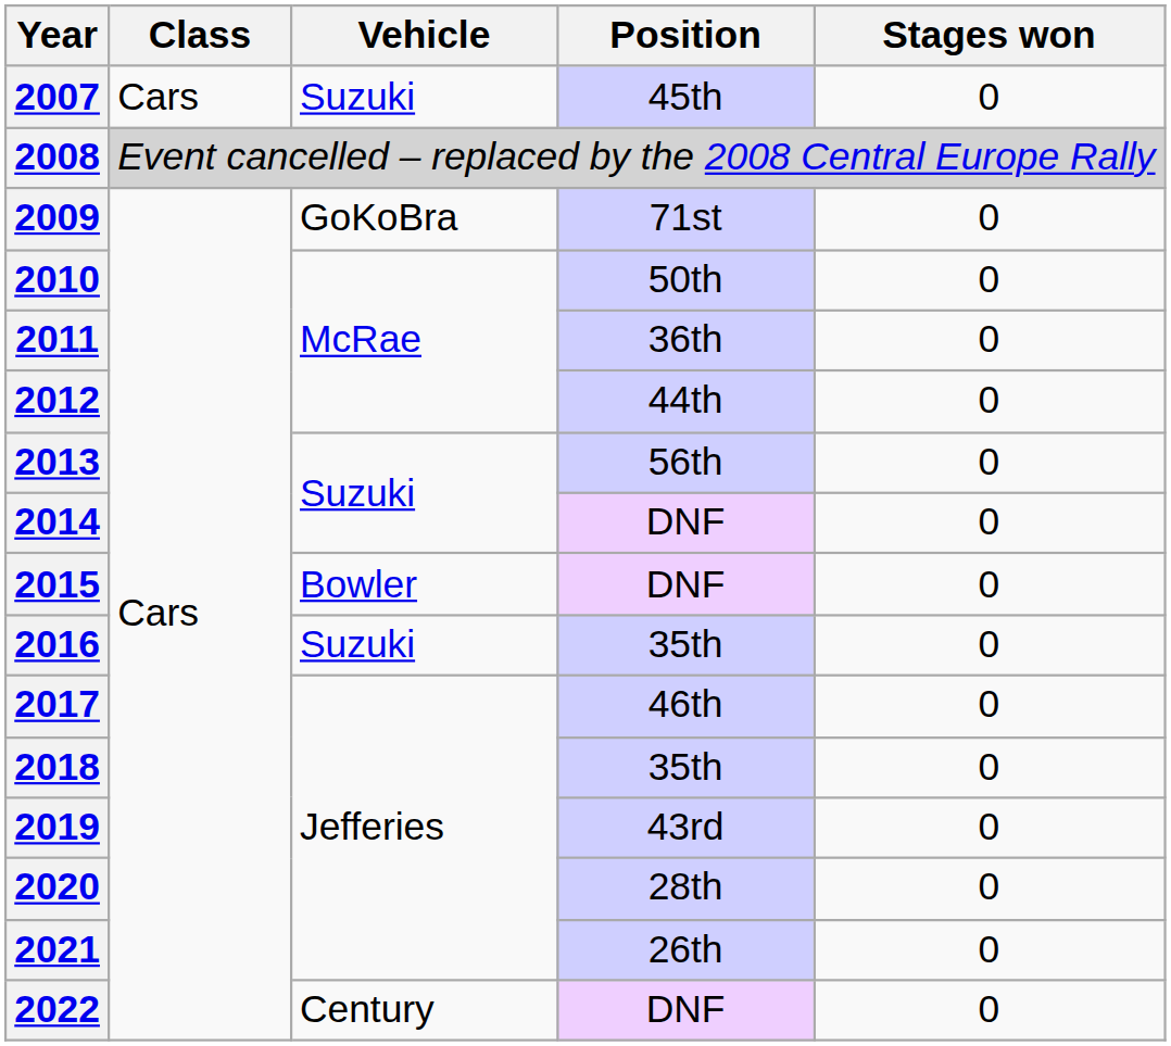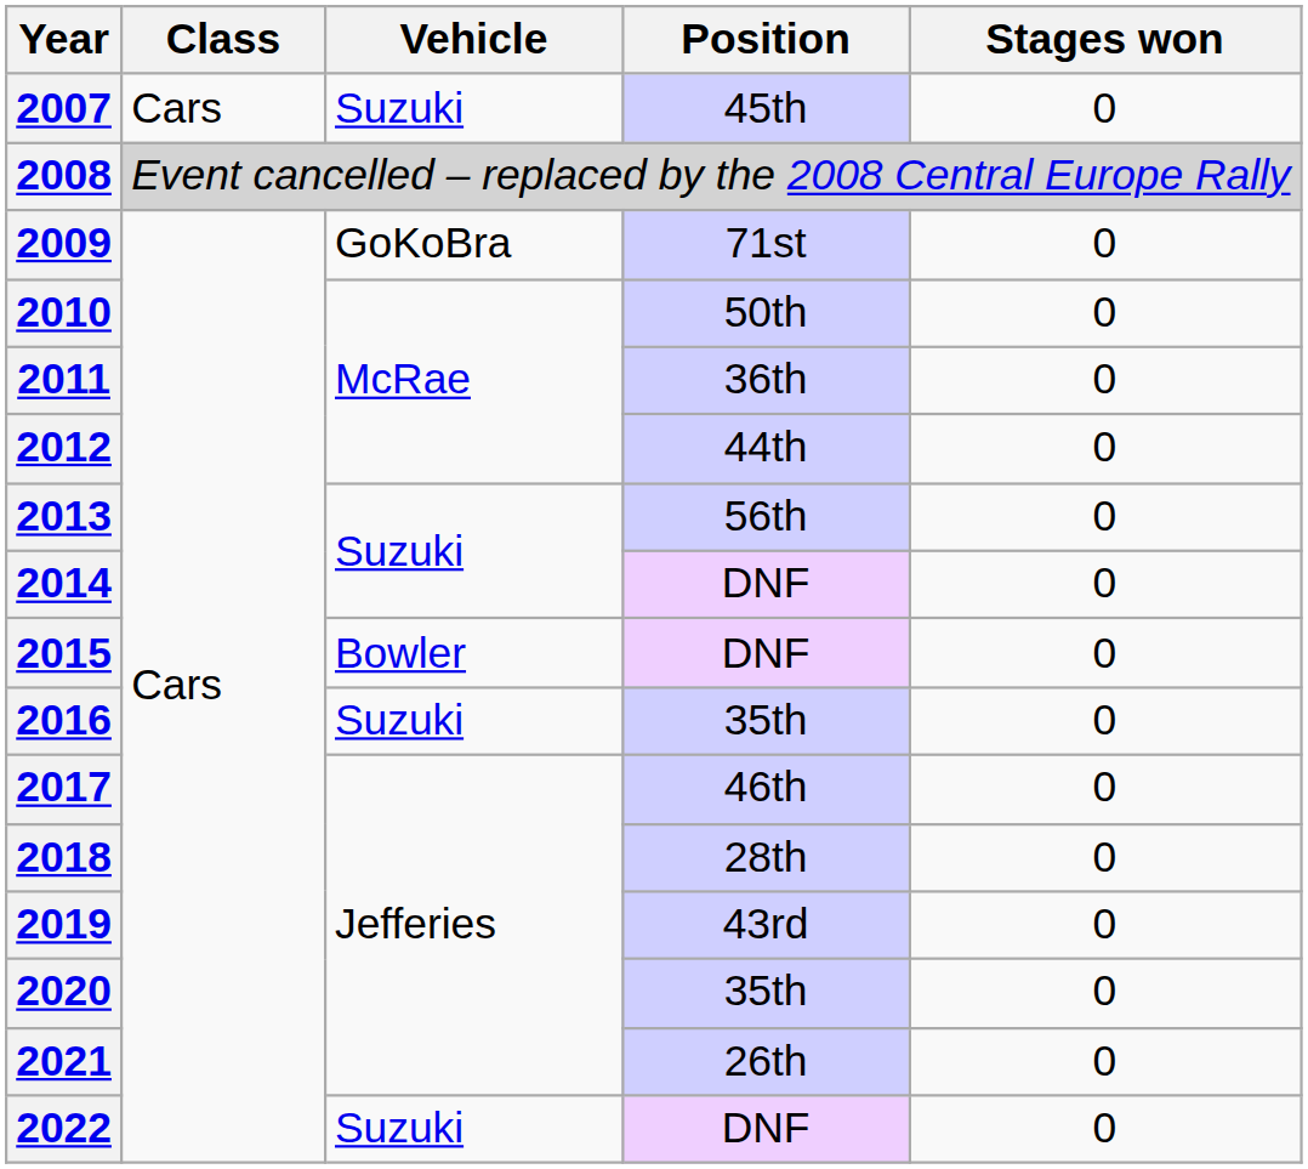2018 | Position: 35th -> 28th
2020 | Position: 28th -> 35th
2022 | Vehicle: Century -> Suzuki
